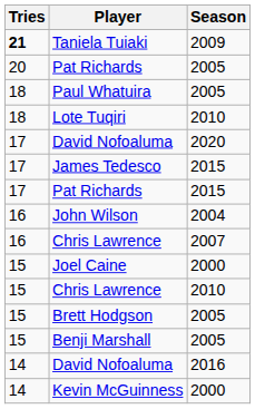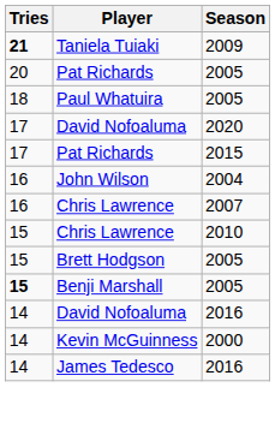- row: 18 | Lote Tuqiri | 2010
- row: 17 | James Tedesco | 2015
- row: 15 | Joel Caine | 2000
Benji Marshall | Tries: normal -> bold
+ row: 14 | James Tedesco | 2016
